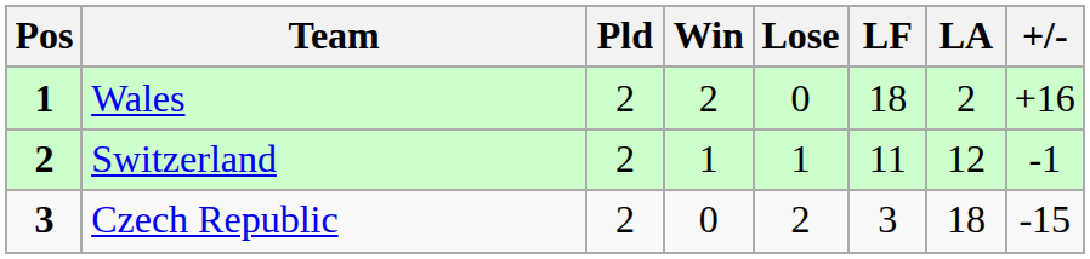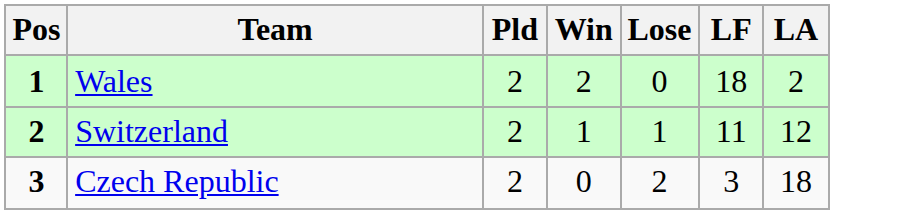- column: +/- | +16 | -1 | -15
